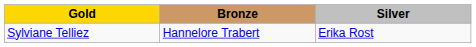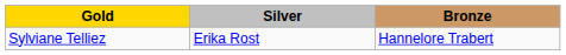columns swapped: Silver <-> Bronze
